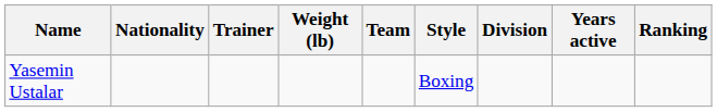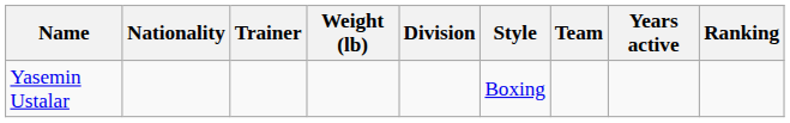columns swapped: Division <-> Team
